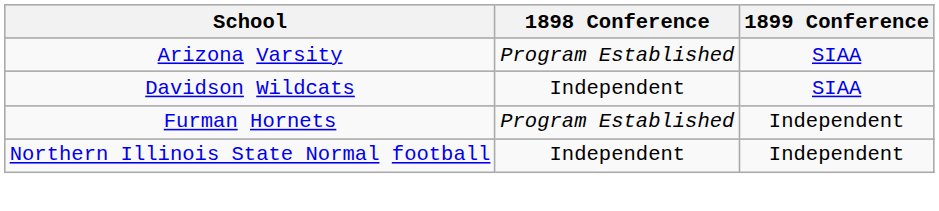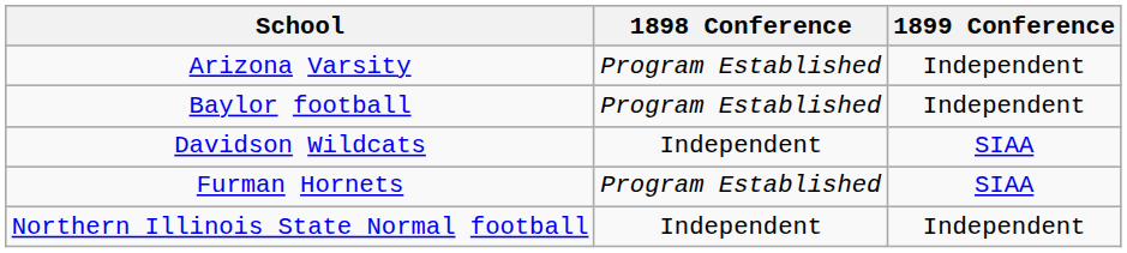Arizona Varsity | 1899 Conference: SIAA -> Independent
+ row: Baylor football | Program Established | Independent
Furman Hornets | 1899 Conference: Independent -> SIAA
